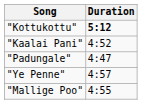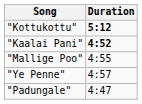"Kaalai Pani" | Duration: normal -> bold
rows swapped: "Mallige Poo" <-> "Padungale"
